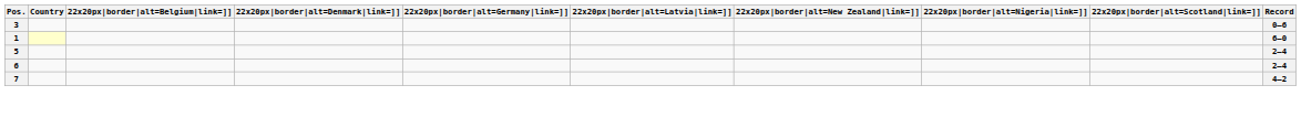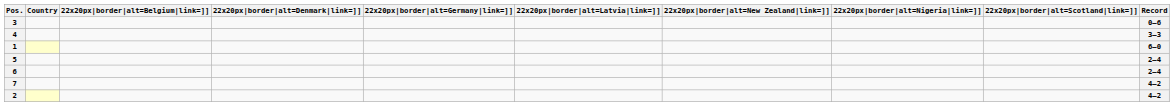+ row: 4 | 3–3
+ row: 2 | 4–2
